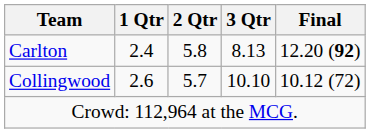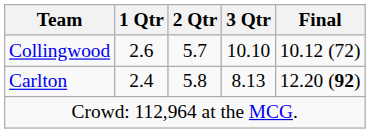rows swapped: Carlton <-> Collingwood
